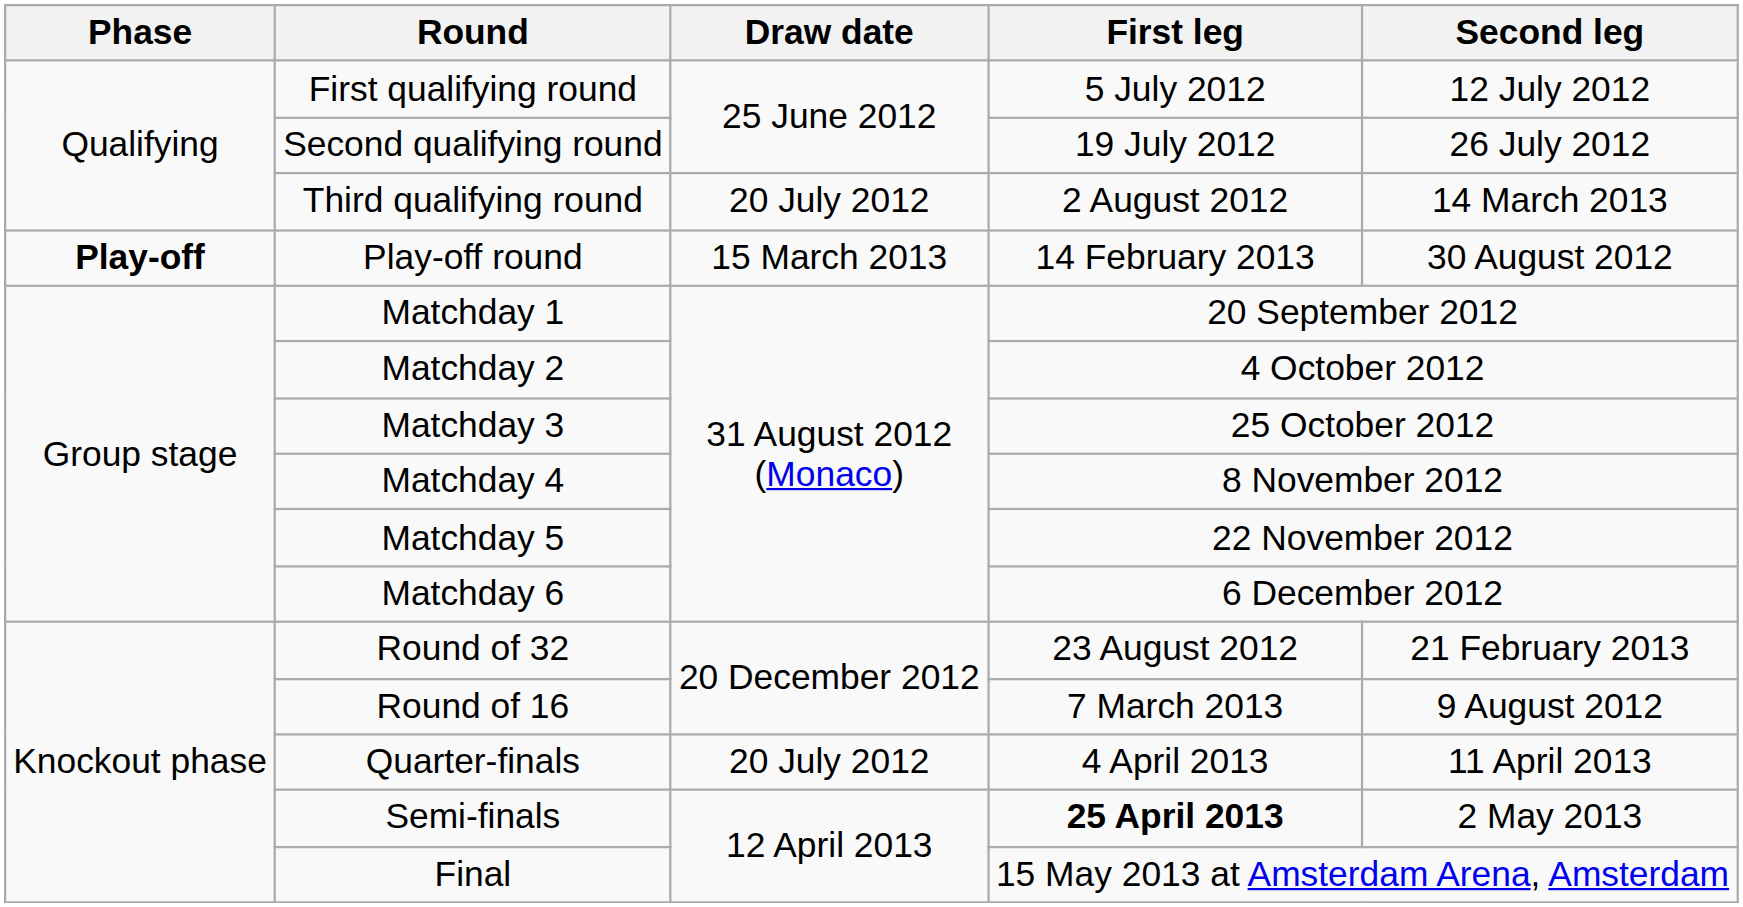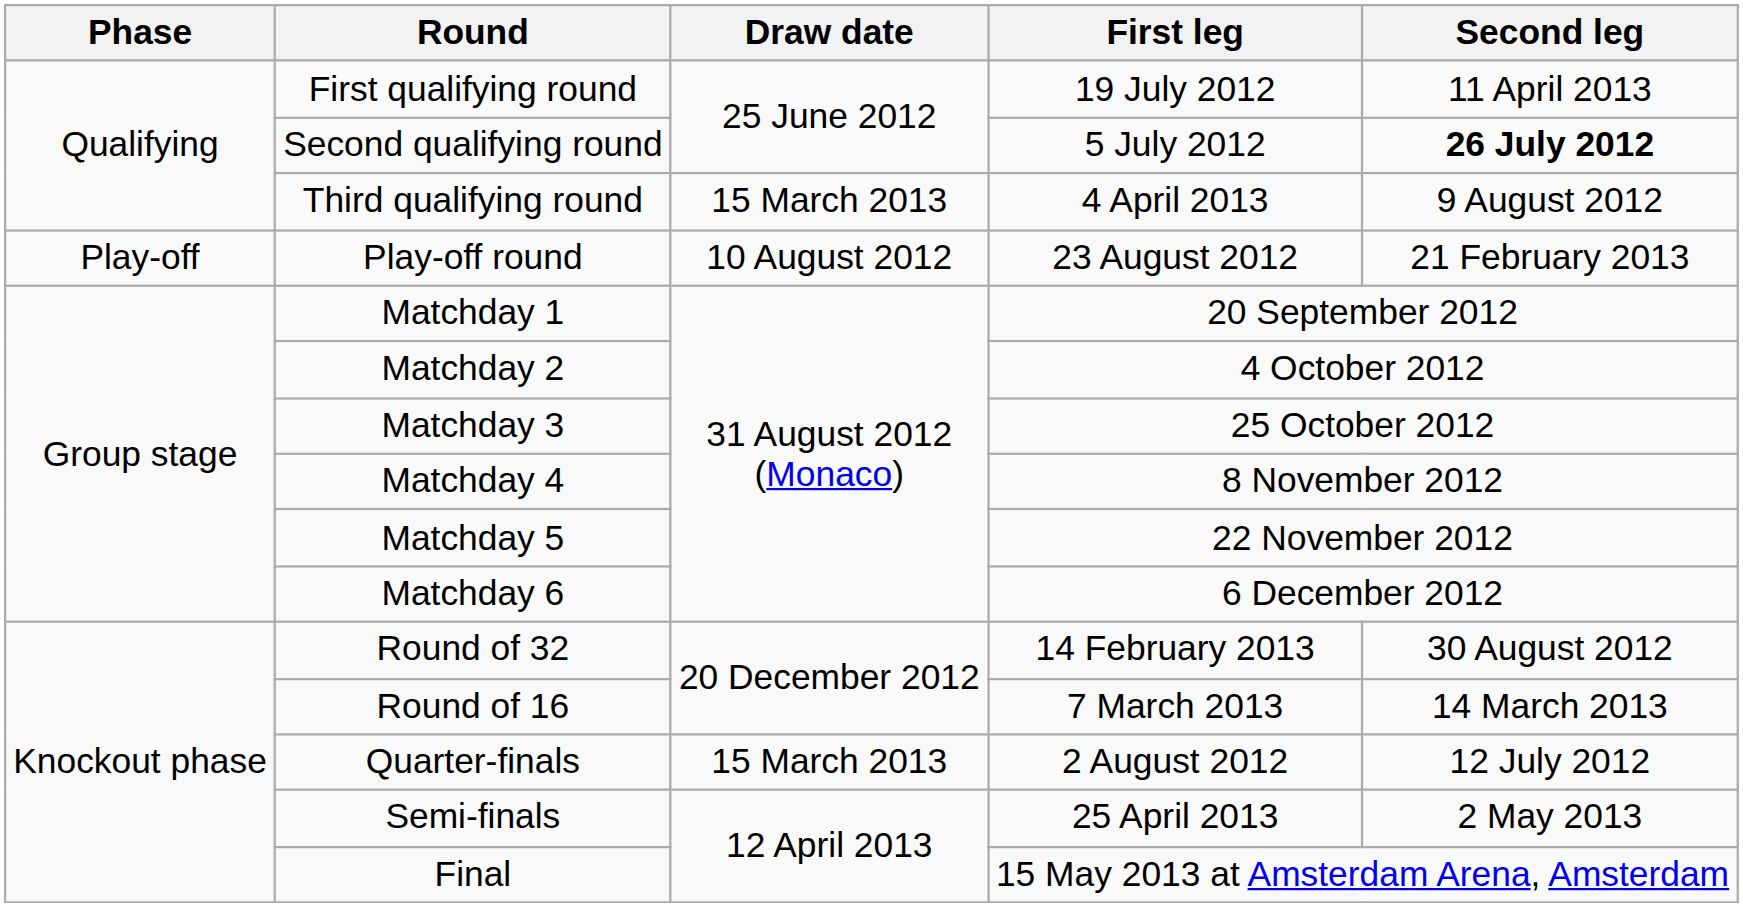First qualifying round | First leg: 5 July 2012 -> 19 July 2012
First qualifying round | Second leg: 12 July 2012 -> 11 April 2013
Second qualifying round | First leg: 19 July 2012 -> 5 July 2012
Second qualifying round | Second leg: normal -> bold
Third qualifying round | Draw date: 20 July 2012 -> 15 March 2013
Third qualifying round | First leg: 2 August 2012 -> 4 April 2013
Third qualifying round | Second leg: 14 March 2013 -> 9 August 2012
Play-off round | Phase: bold -> normal
Play-off round | Draw date: 15 March 2013 -> 10 August 2012
Play-off round | First leg: 14 February 2013 -> 23 August 2012
Play-off round | Second leg: 30 August 2012 -> 21 February 2013
Round of 32 | First leg: 23 August 2012 -> 14 February 2013
Round of 32 | Second leg: 21 February 2013 -> 30 August 2012
Round of 16 | Second leg: 9 August 2012 -> 14 March 2013
Quarter-finals | Draw date: 20 July 2012 -> 15 March 2013
Quarter-finals | First leg: 4 April 2013 -> 2 August 2012
Quarter-finals | Second leg: 11 April 2013 -> 12 July 2012
Semi-finals | First leg: bold -> normal
